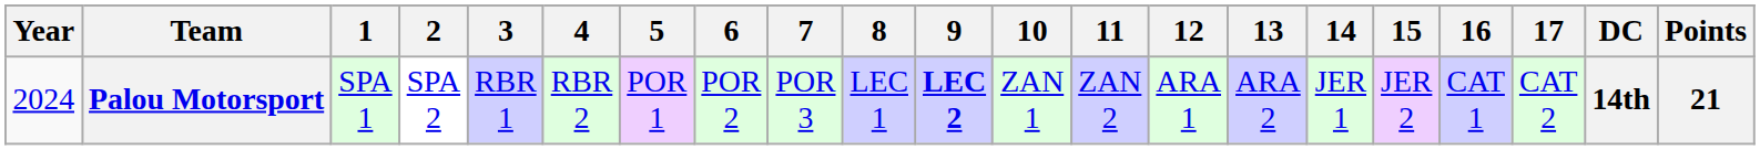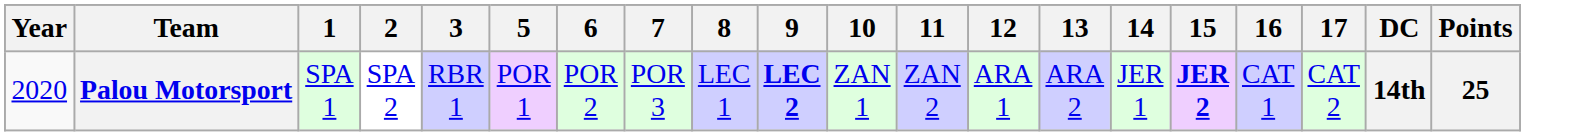- column: 4 | RBR 2
Palou Motorsport | Year: 2024 -> 2020
Palou Motorsport | 15: normal -> bold
Palou Motorsport | Points: 21 -> 25
